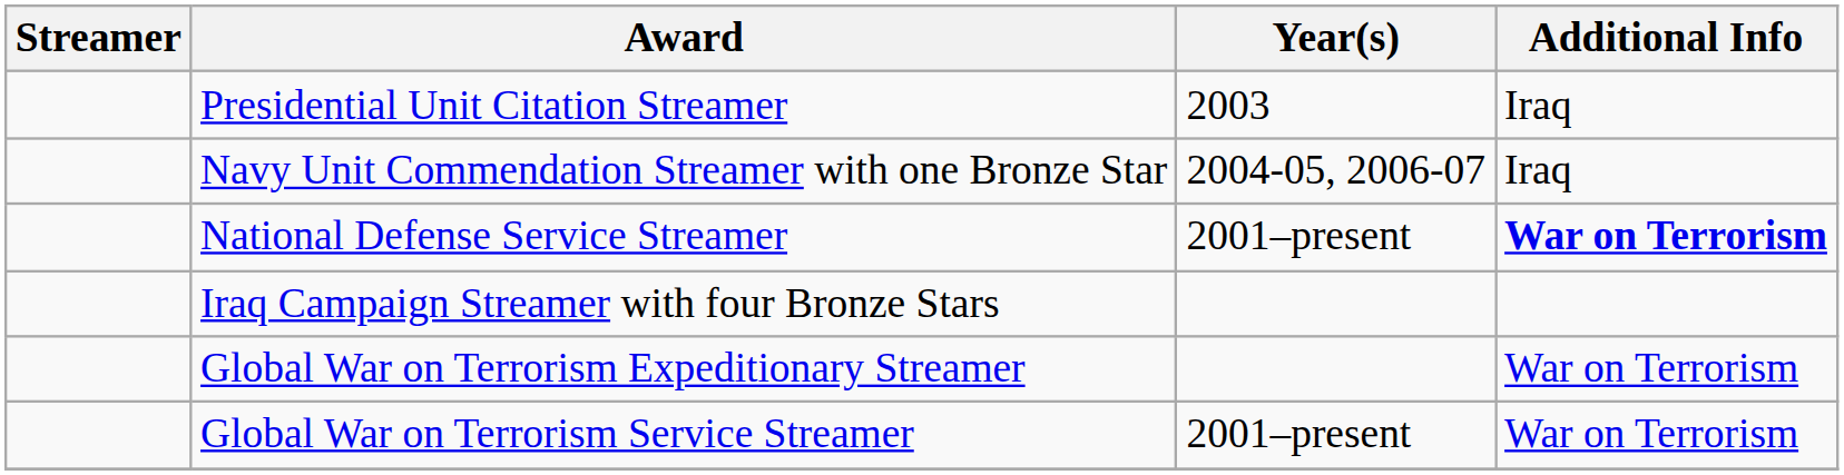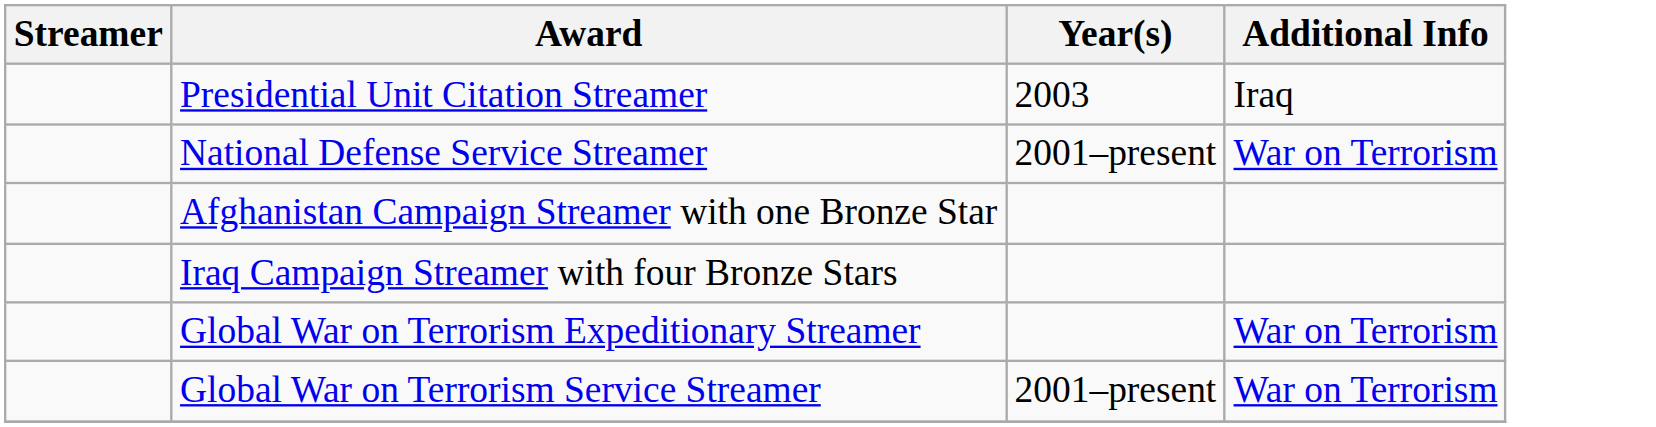- row: Navy Unit Commendation Streamer with one Bronze Star | 2004-05, 2006-07 | Iraq
National Defense Service Streamer | Additional Info: bold -> normal
+ row: Afghanistan Campaign Streamer with one Bronze Star
